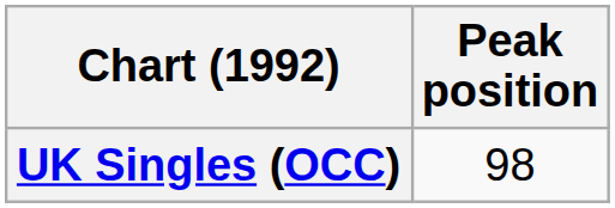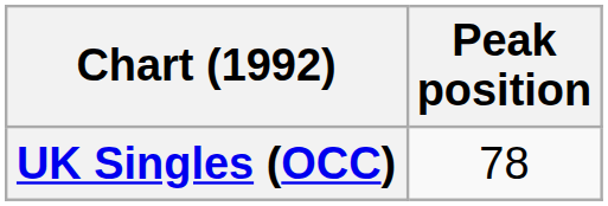UK Singles (OCC) | Peak position: 98 -> 78
